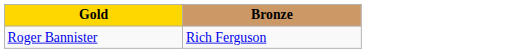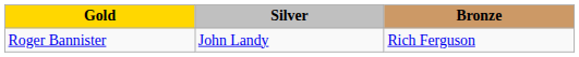+ column: Silver | John Landy
